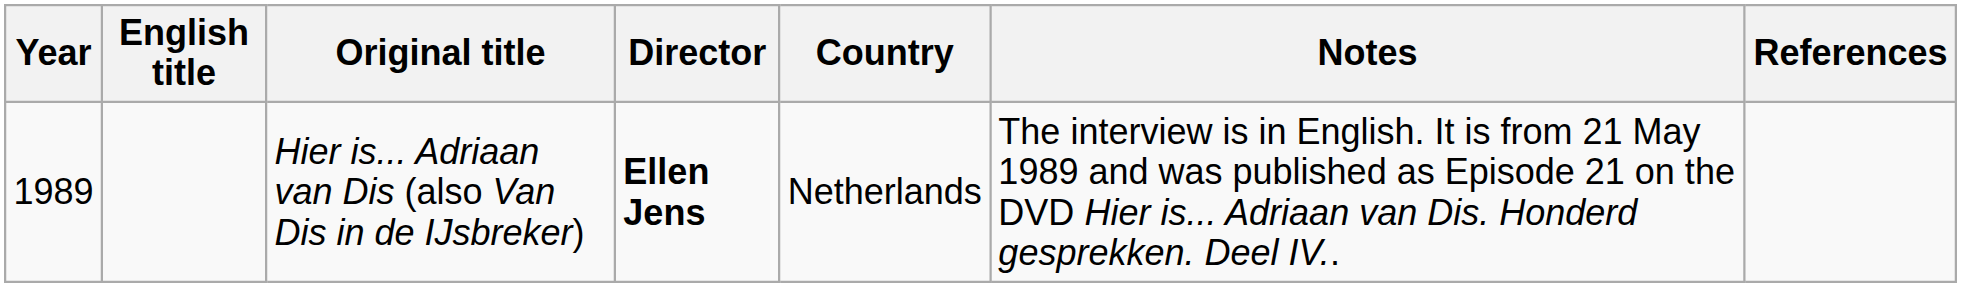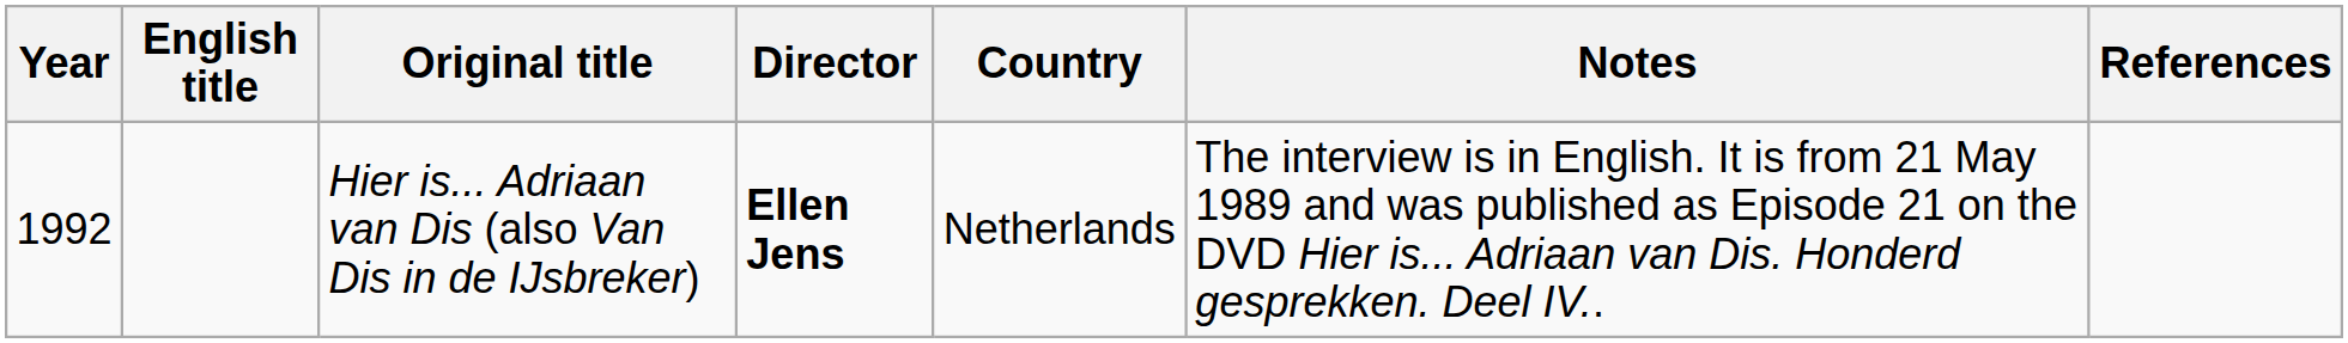Hier is... Adriaan van Dis (also Van Dis in de IJsbreker) | Year: 1989 -> 1992
